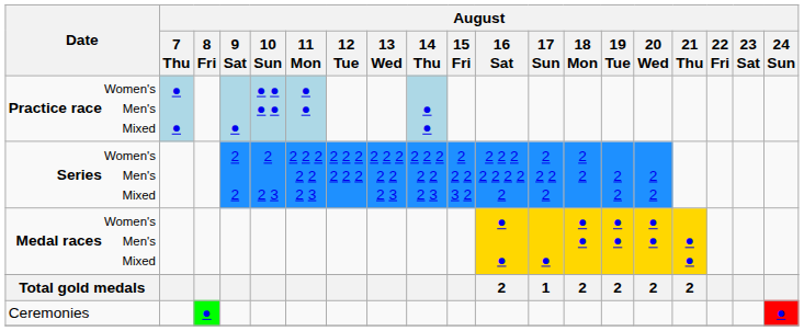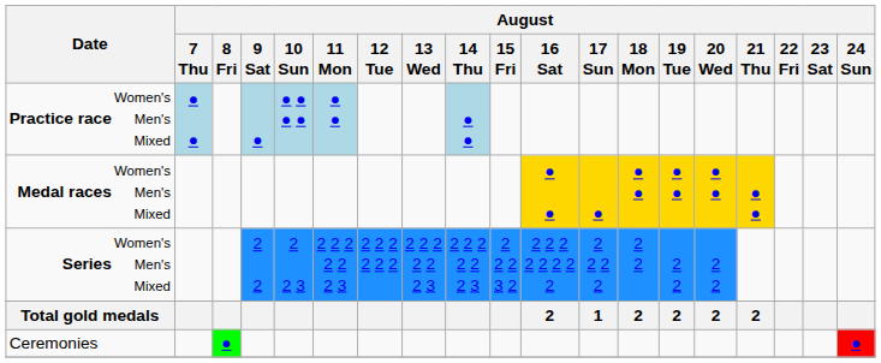rows swapped: Women's Series Men's Mixed <-> Women's Medal races Men's Mixed
